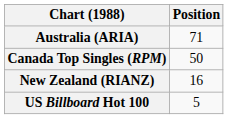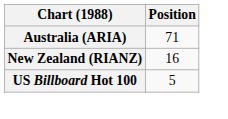- row: Canada Top Singles (RPM) | 50
